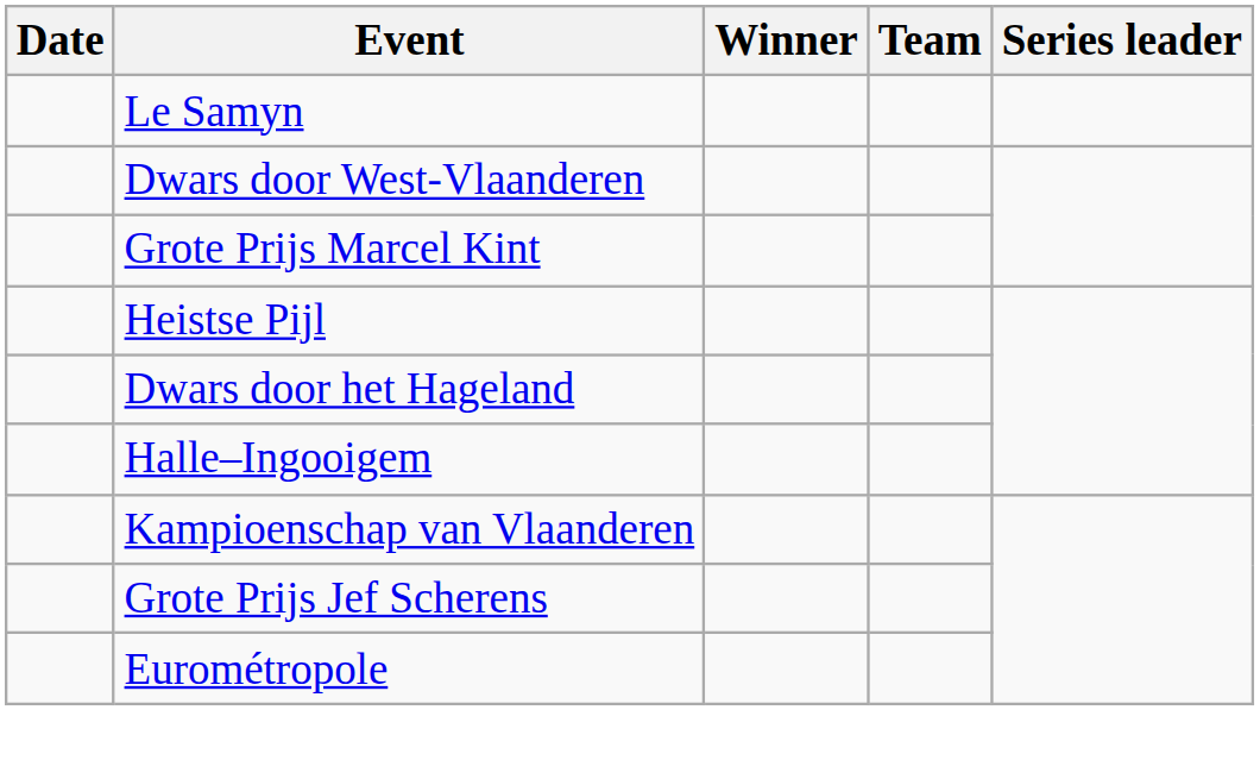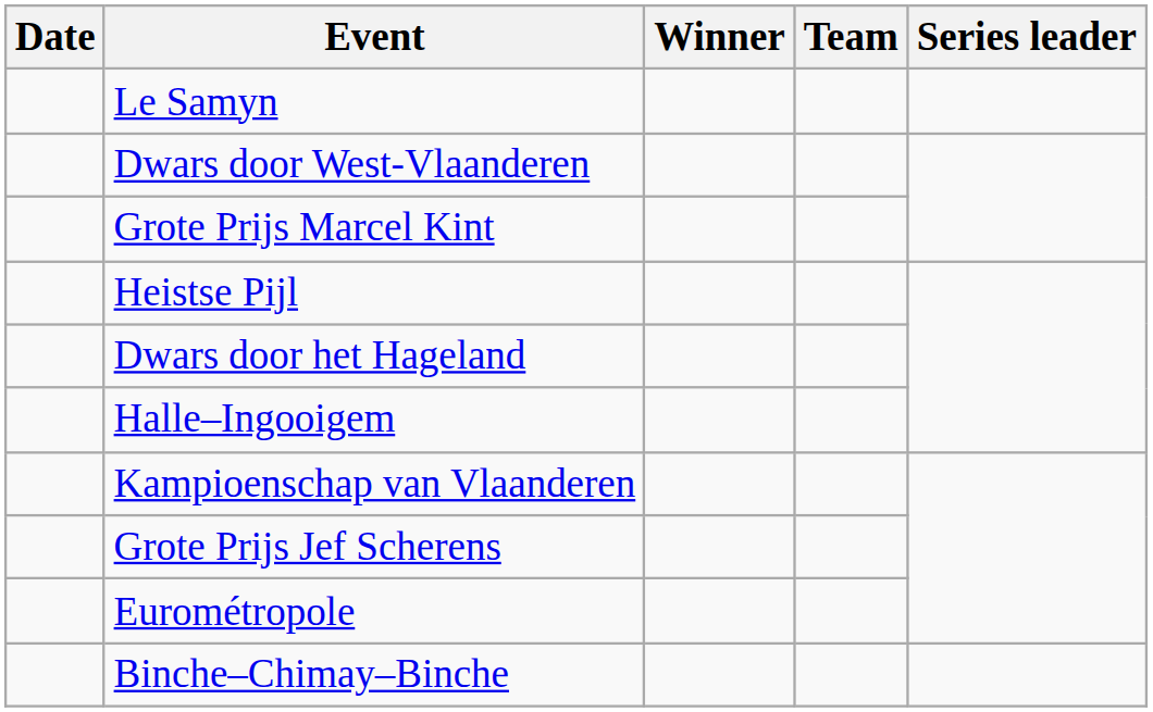+ row: Binche–Chimay–Binche
